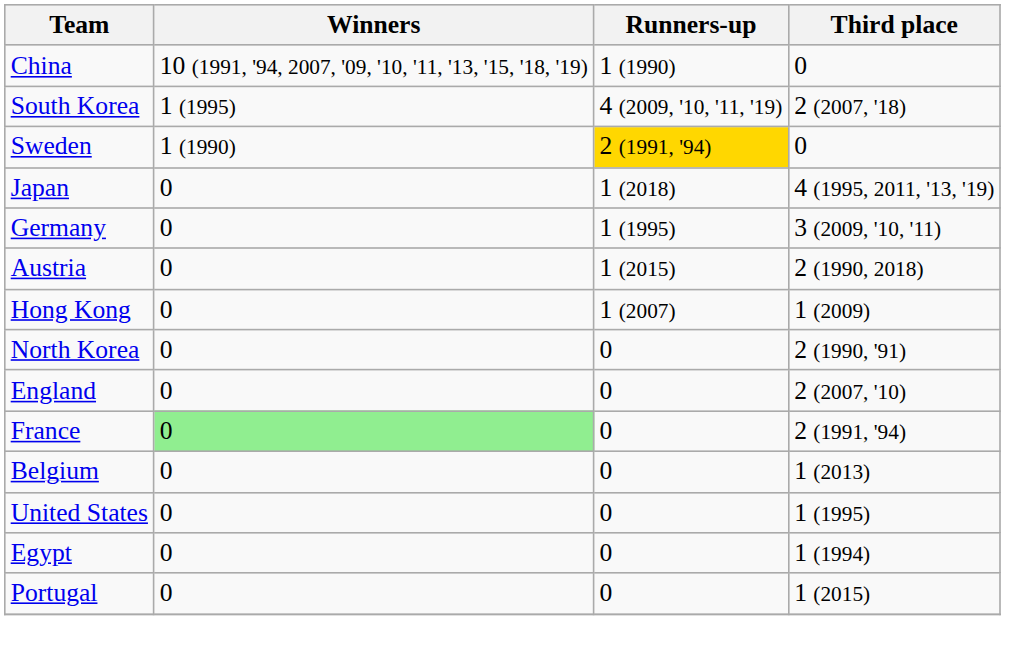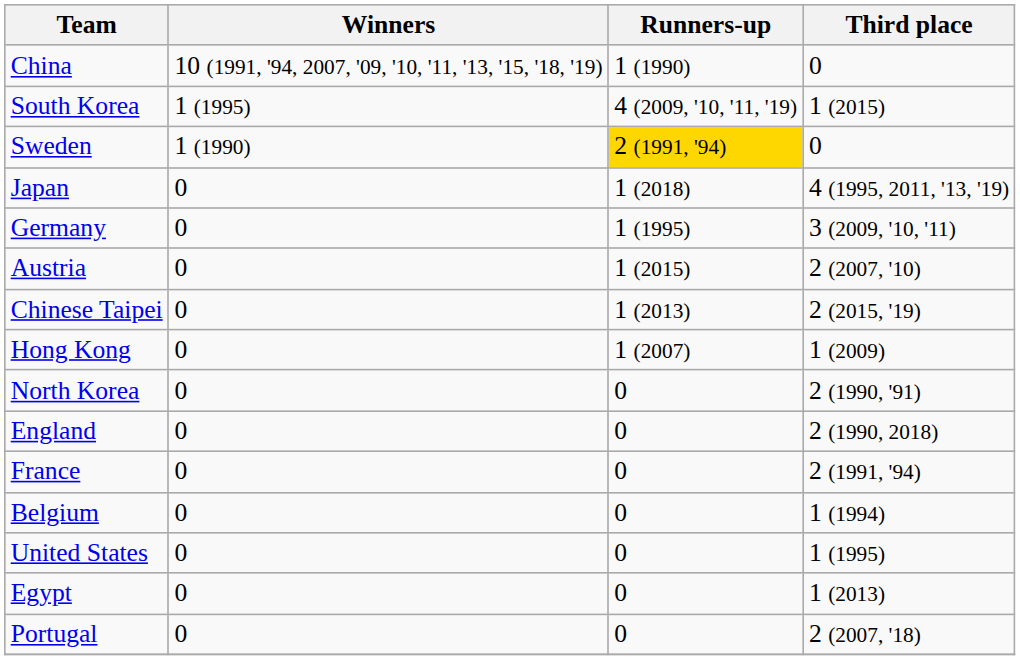South Korea | Third place: 2 (2007, '18) -> 1 (2015)
Austria | Third place: 2 (1990, 2018) -> 2 (2007, '10)
+ row: Chinese Taipei | 0 | 1 (2013) | 2 (2015, '19)
England | Third place: 2 (2007, '10) -> 2 (1990, 2018)
France | Winners: lightgreen background -> no background
Belgium | Third place: 1 (2013) -> 1 (1994)
Egypt | Third place: 1 (1994) -> 1 (2013)
Portugal | Third place: 1 (2015) -> 2 (2007, '18)
